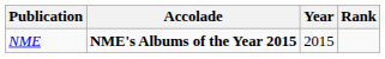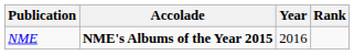NME | Year: 2015 -> 2016
